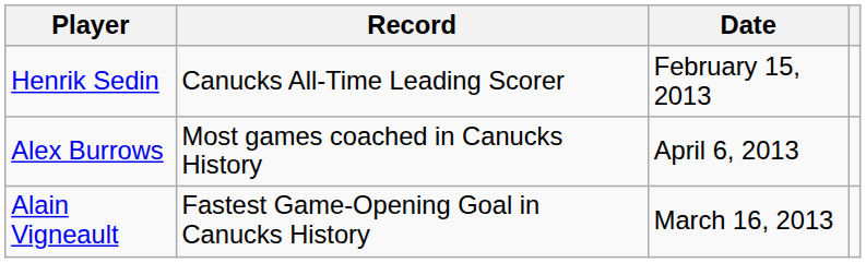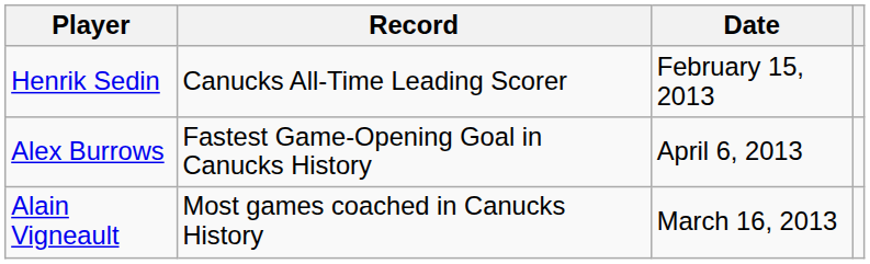Alex Burrows | Record: Most games coached in Canucks History -> Fastest Game-Opening Goal in Canucks History
Alain Vigneault | Record: Fastest Game-Opening Goal in Canucks History -> Most games coached in Canucks History
